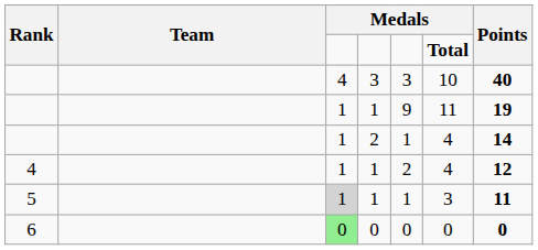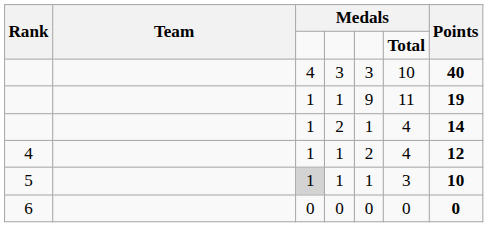5 | Points: 11 -> 10
6 | column 3: lightgreen background -> no background
